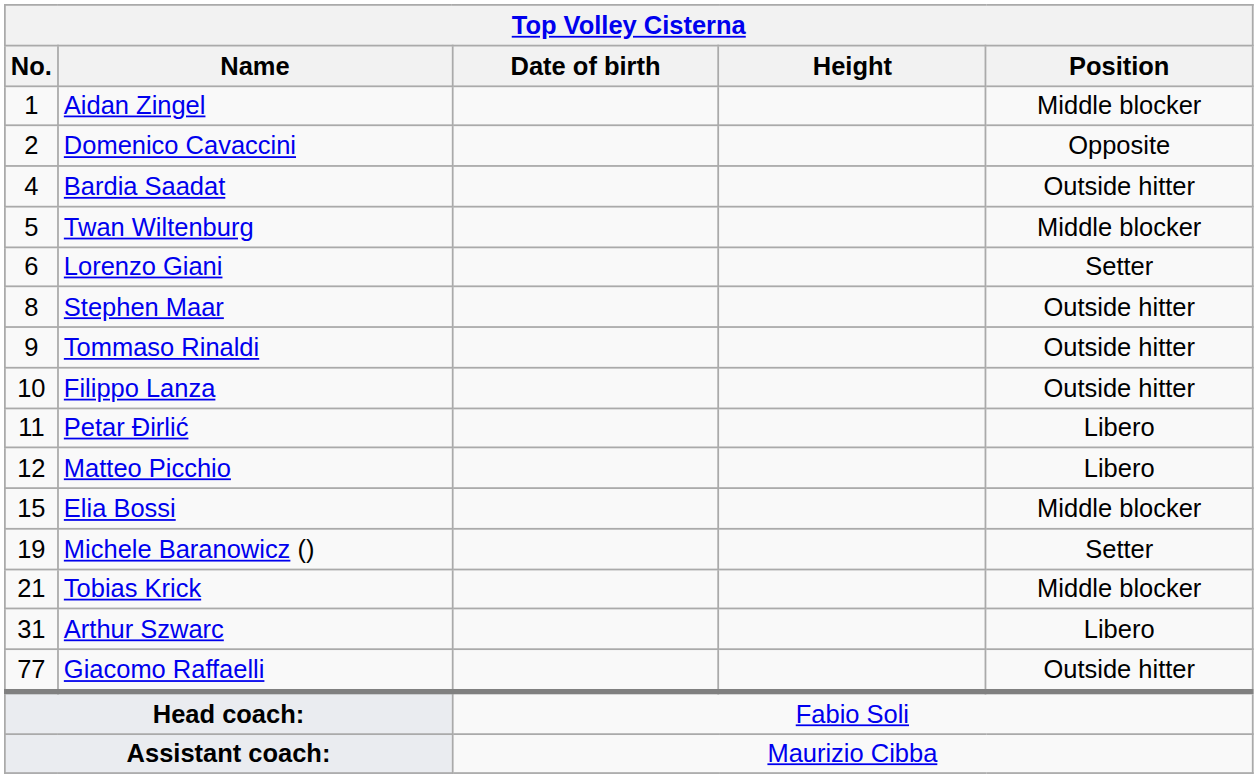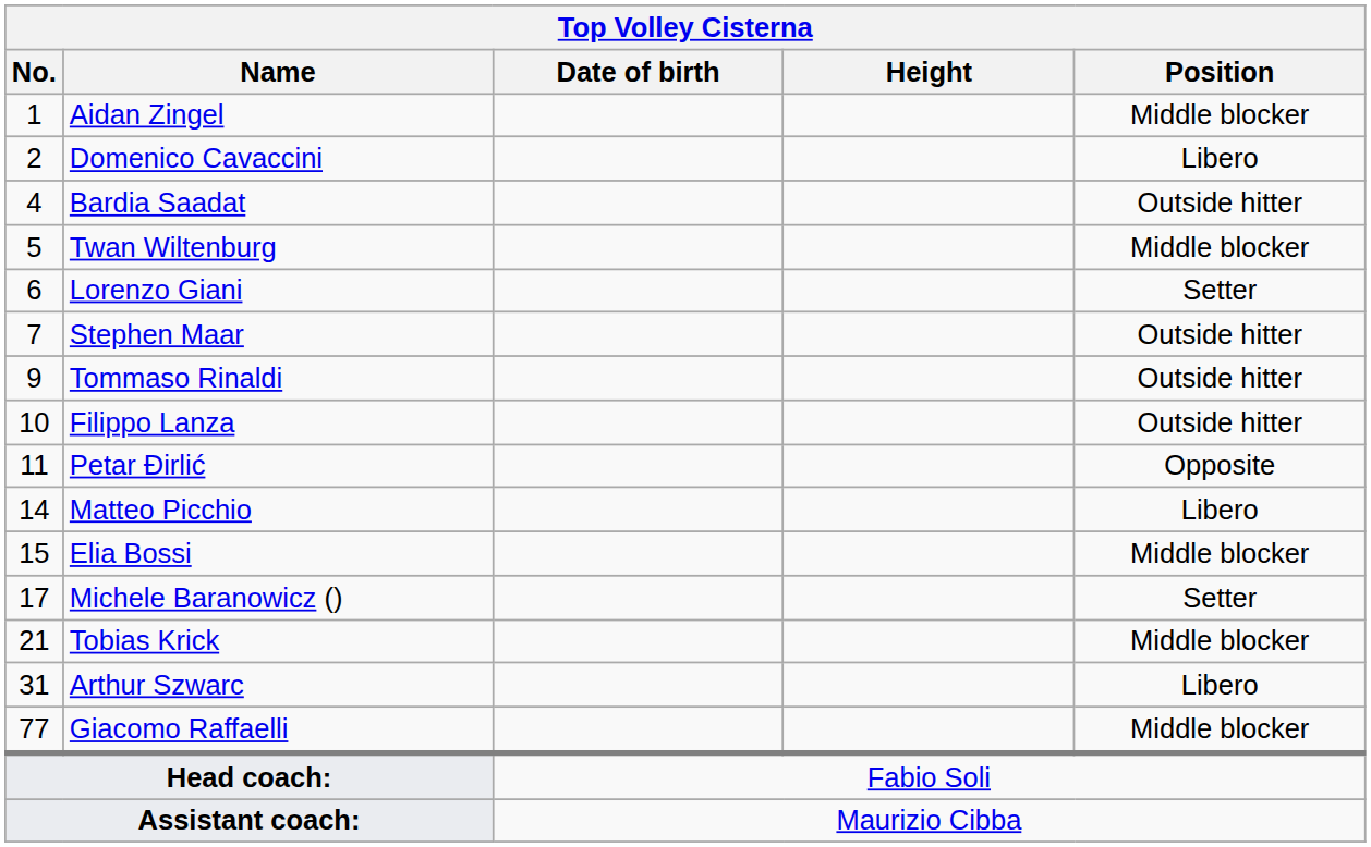Domenico Cavaccini | Position: Opposite -> Libero
Stephen Maar | No.: 8 -> 7
Petar Đirlić | Position: Libero -> Opposite
Matteo Picchio | No.: 12 -> 14
Michele Baranowicz () | No.: 19 -> 17
Giacomo Raffaelli | Position: Outside hitter -> Middle blocker
